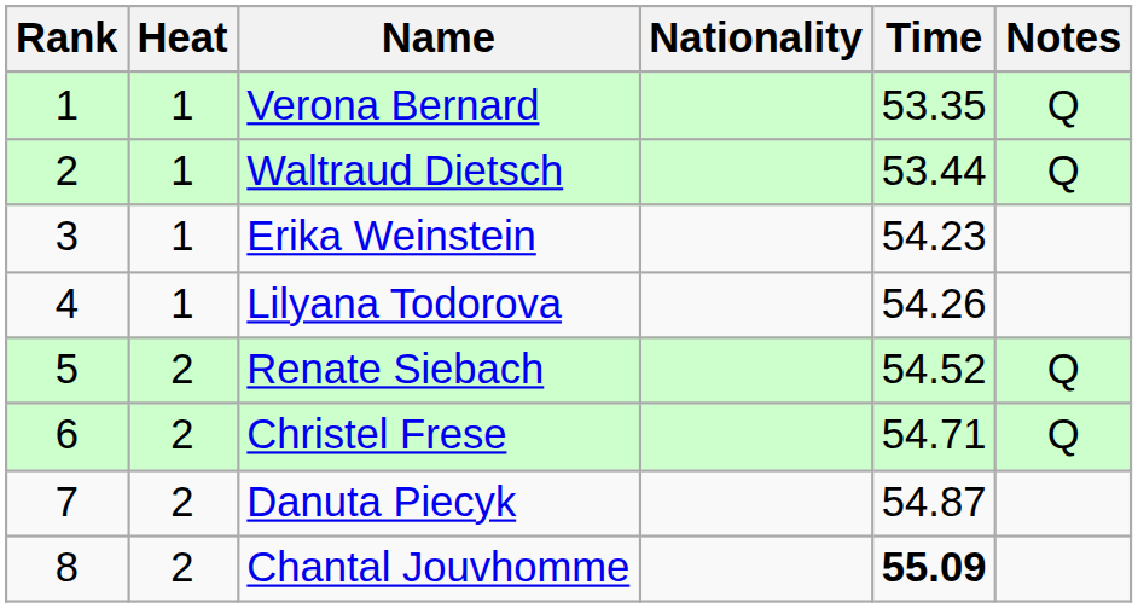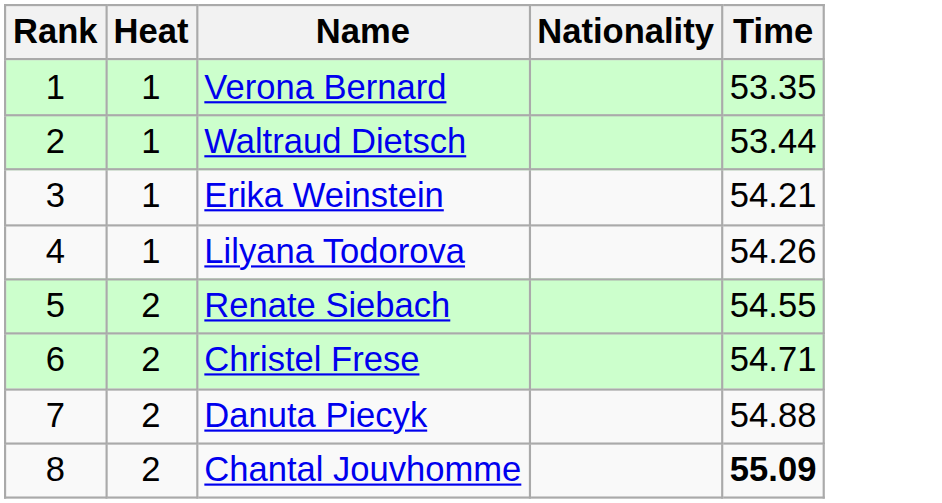- column: Notes | Q | Q | Q | Q
Erika Weinstein | Time: 54.23 -> 54.21
Renate Siebach | Time: 54.52 -> 54.55
Danuta Piecyk | Time: 54.87 -> 54.88
